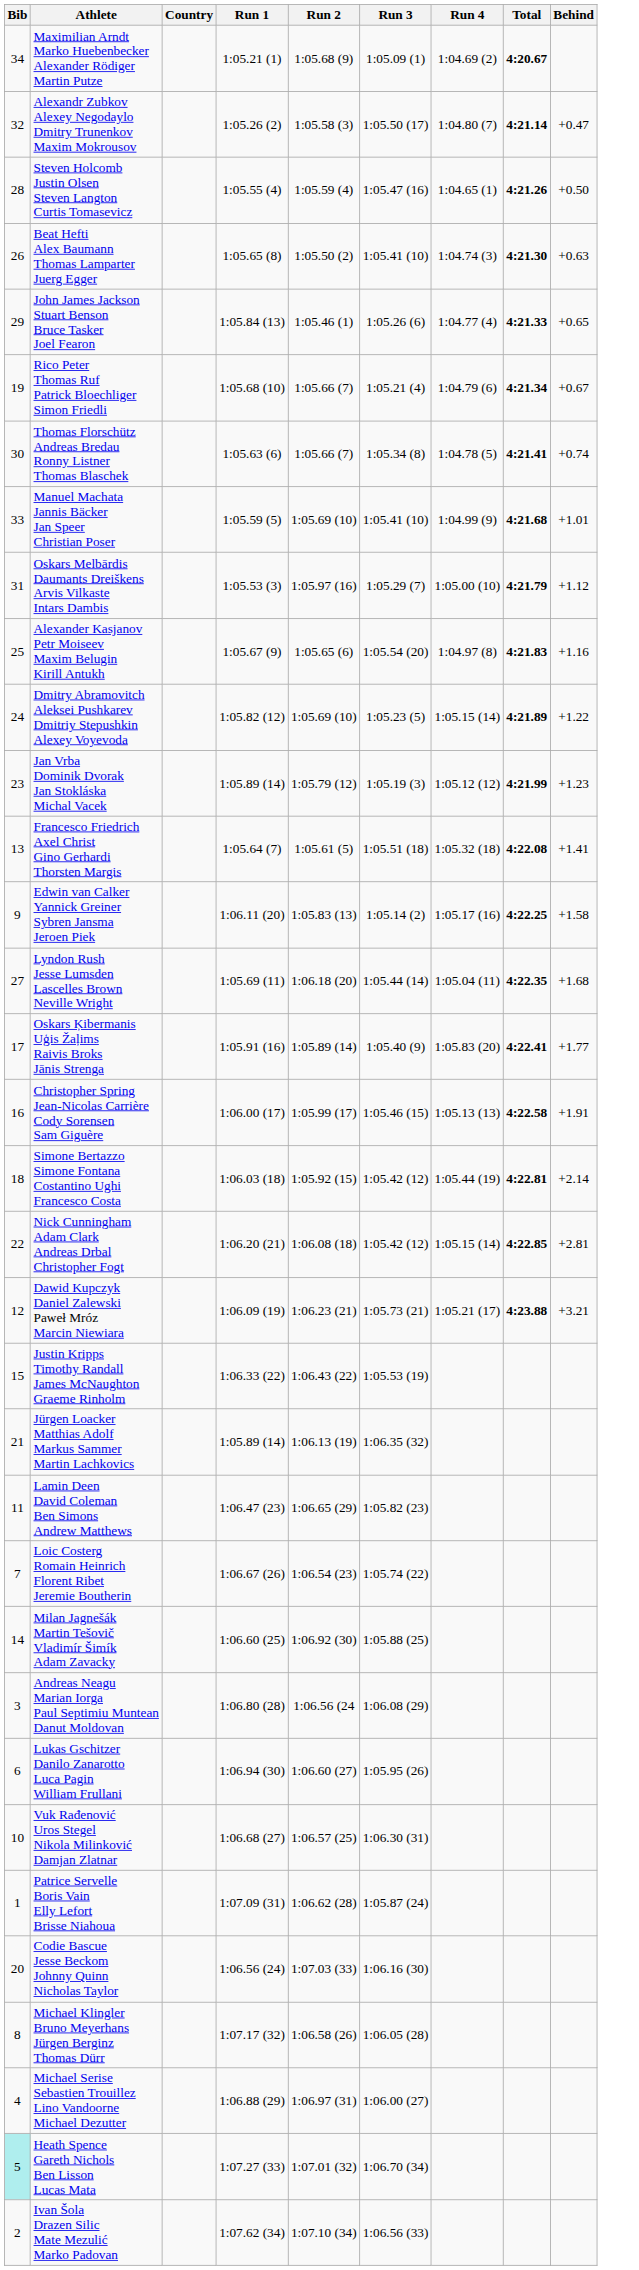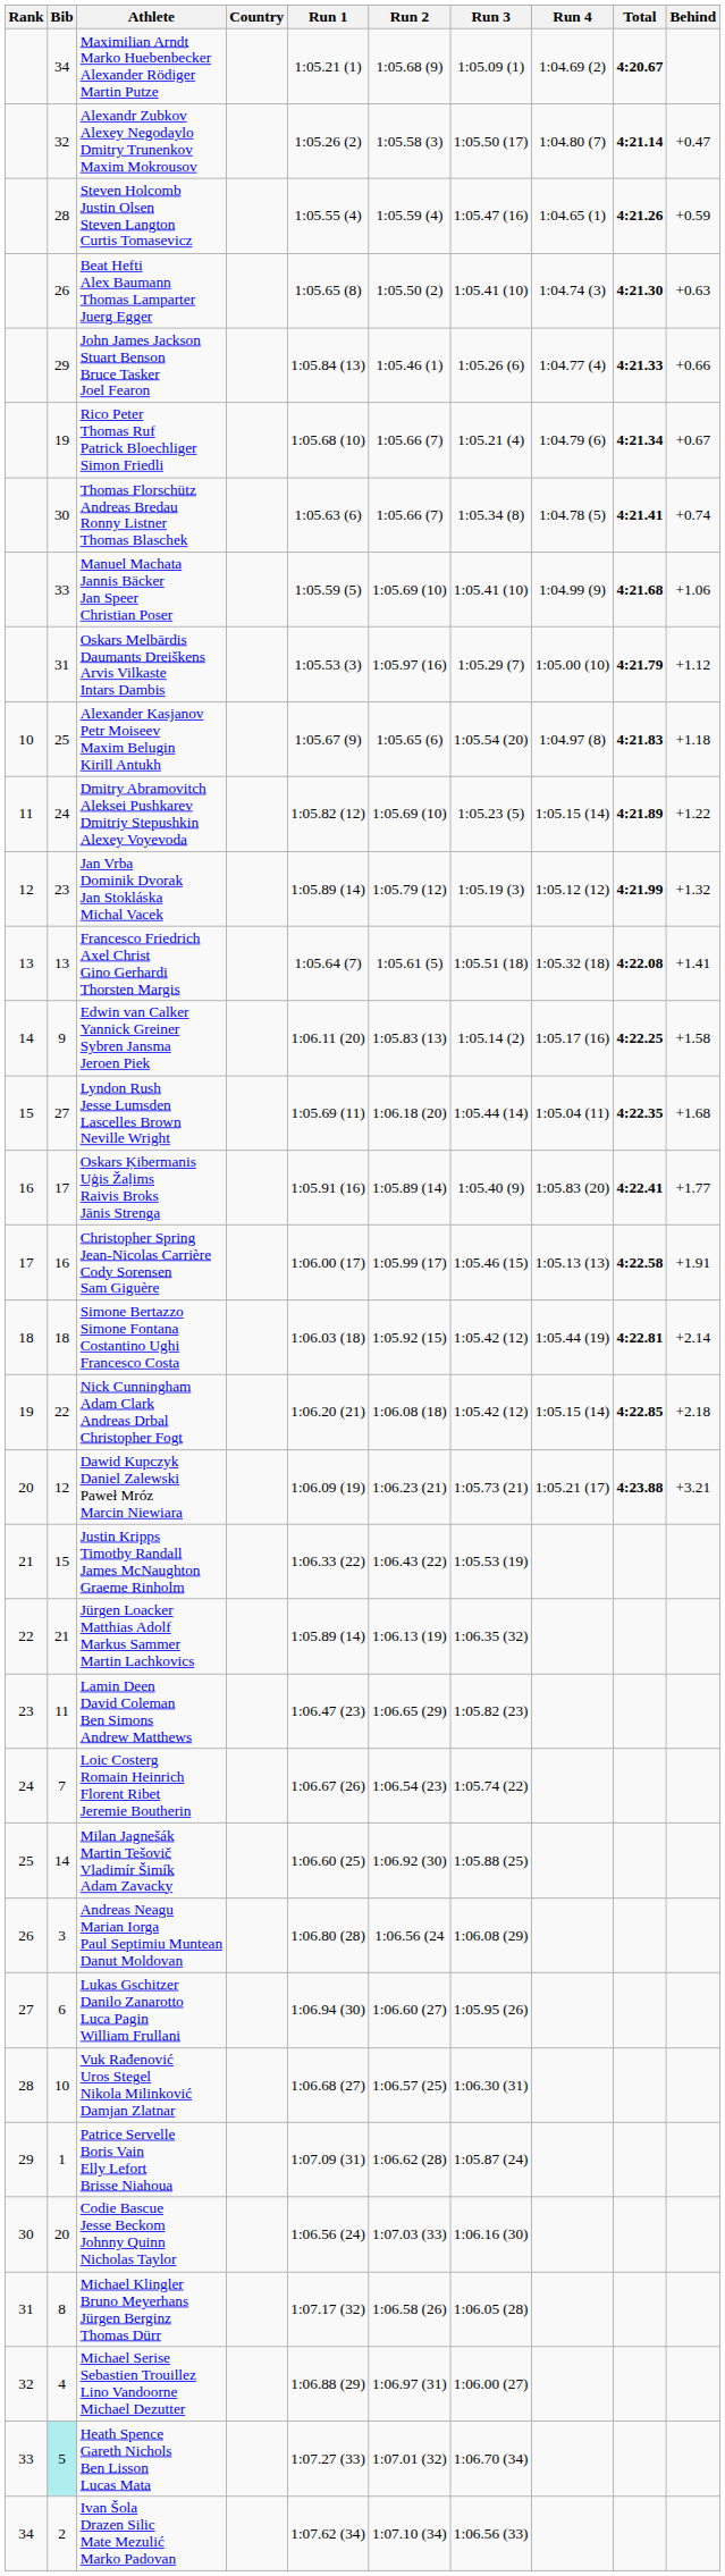+ column: Rank | 10 | 11 | 12 | 13 | 14 | 15 | 16 | 17 | 18 | 19 | 20 | 21 | 22 | 23 | 24 | 25 | 26 | 27 | 28 | 29 | 30 | 31 | 32 | 33 | 34
Steven Holcomb Justin Olsen Steven Langton Curtis Tomasevicz | Behind: +0.50 -> +0.59
John James Jackson Stuart Benson Bruce Tasker Joel Fearon | Behind: +0.65 -> +0.66
Manuel Machata Jannis Bäcker Jan Speer Christian Poser | Behind: +1.01 -> +1.06
Alexander Kasjanov Petr Moiseev Maxim Belugin Kirill Antukh | Behind: +1.16 -> +1.18
Jan Vrba Dominik Dvorak Jan Stokláska Michal Vacek | Behind: +1.23 -> +1.32
Nick Cunningham Adam Clark Andreas Drbal Christopher Fogt | Behind: +2.81 -> +2.18
